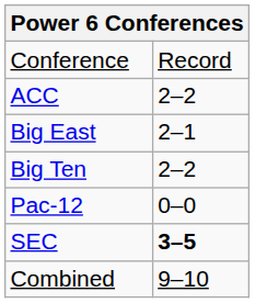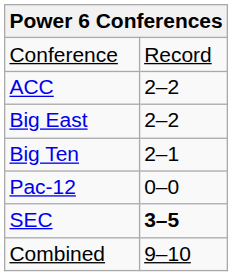Big East | column 2: 2–1 -> 2–2
Big Ten | column 2: 2–2 -> 2–1
